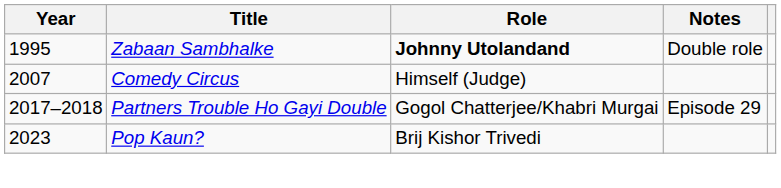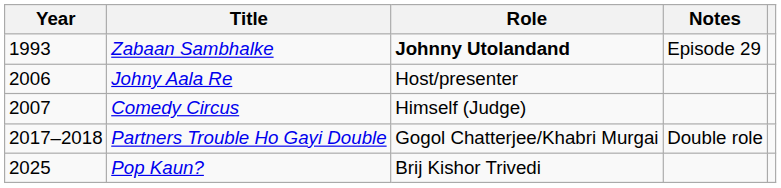Zabaan Sambhalke | Year: 1995 -> 1993
Zabaan Sambhalke | Notes: Double role -> Episode 29
+ row: 2006 | Johny Aala Re | Host/presenter
Partners Trouble Ho Gayi Double | Notes: Episode 29 -> Double role
Pop Kaun? | Year: 2023 -> 2025
